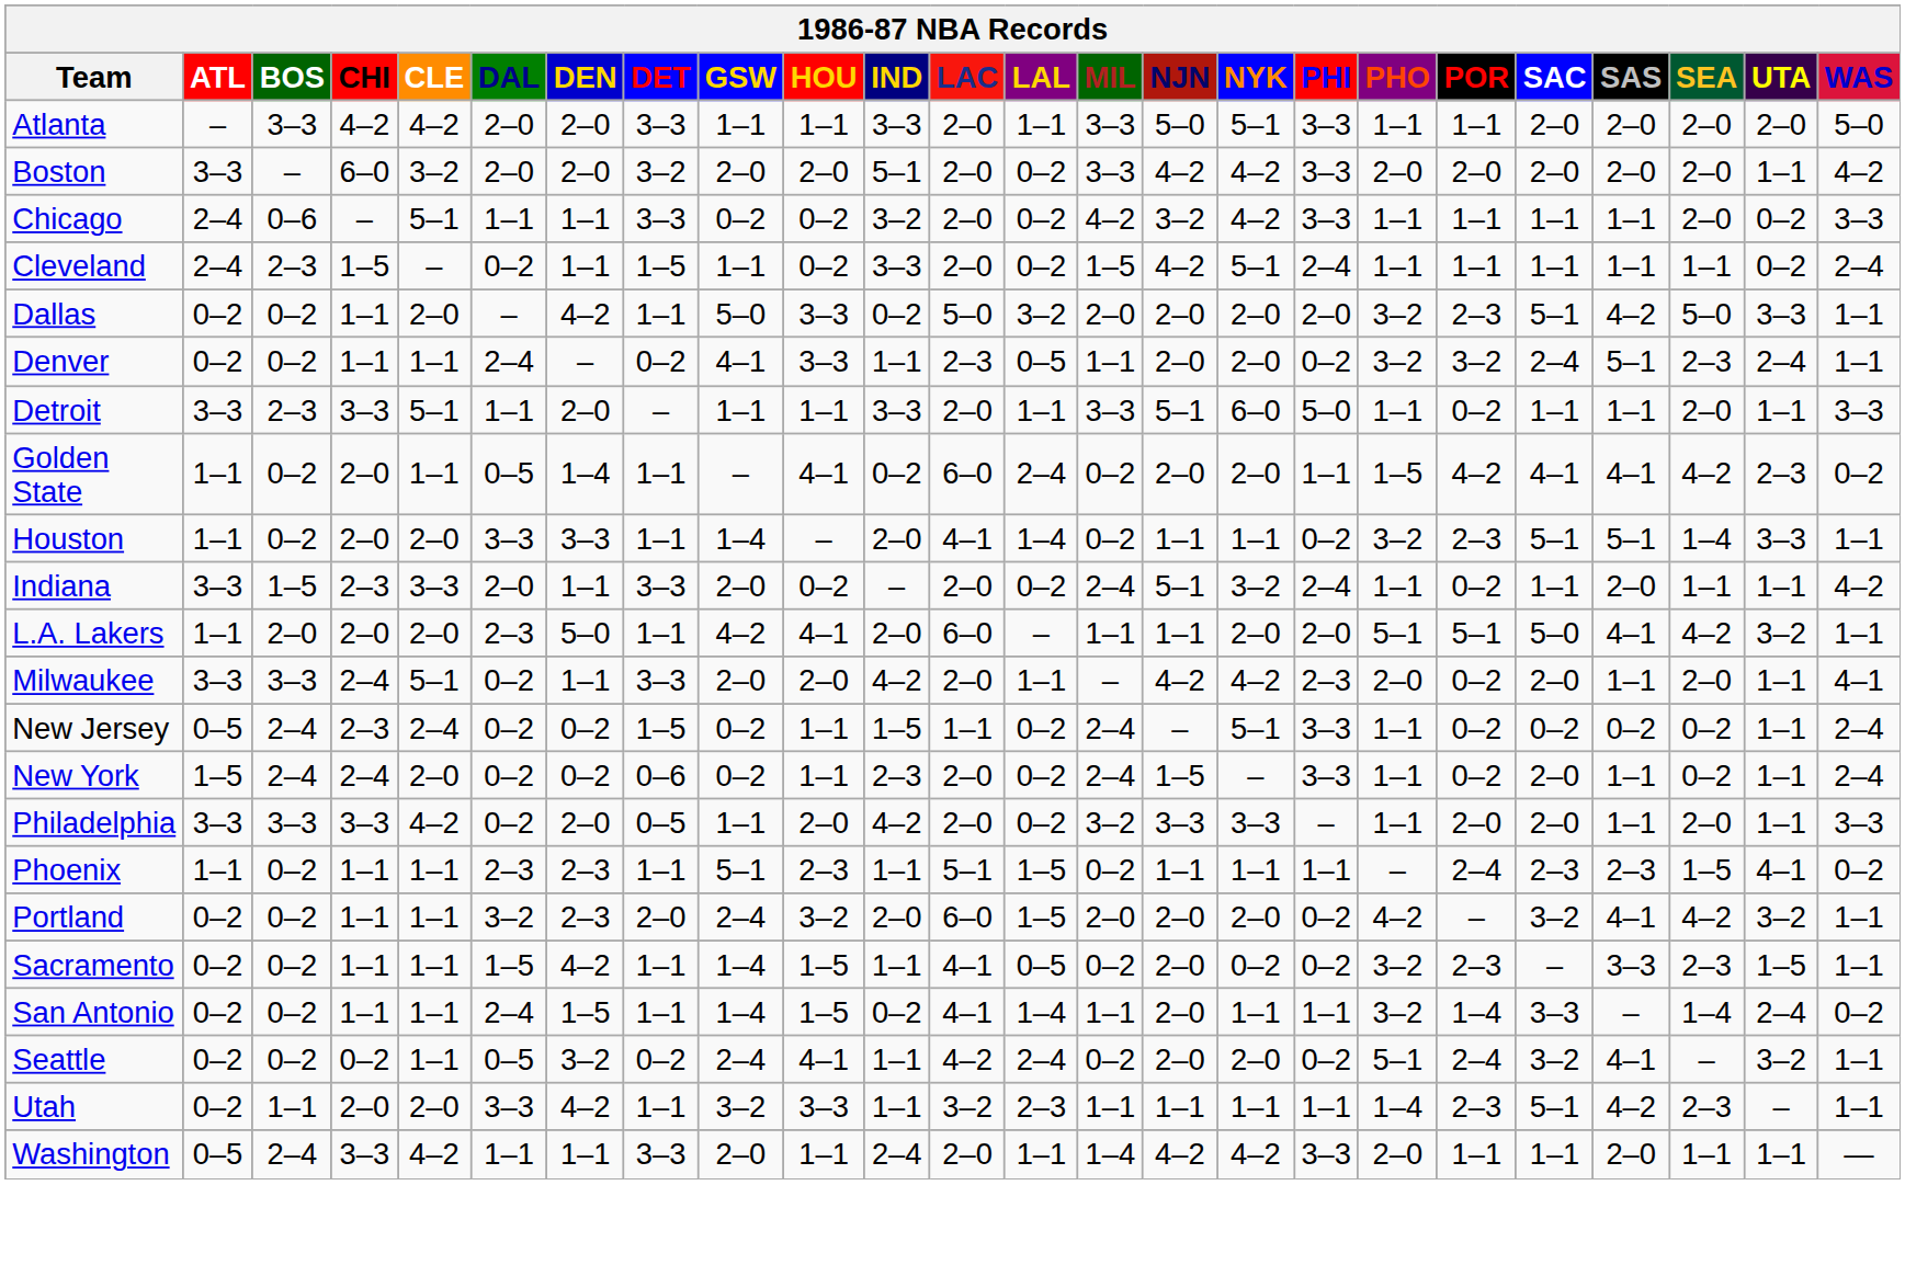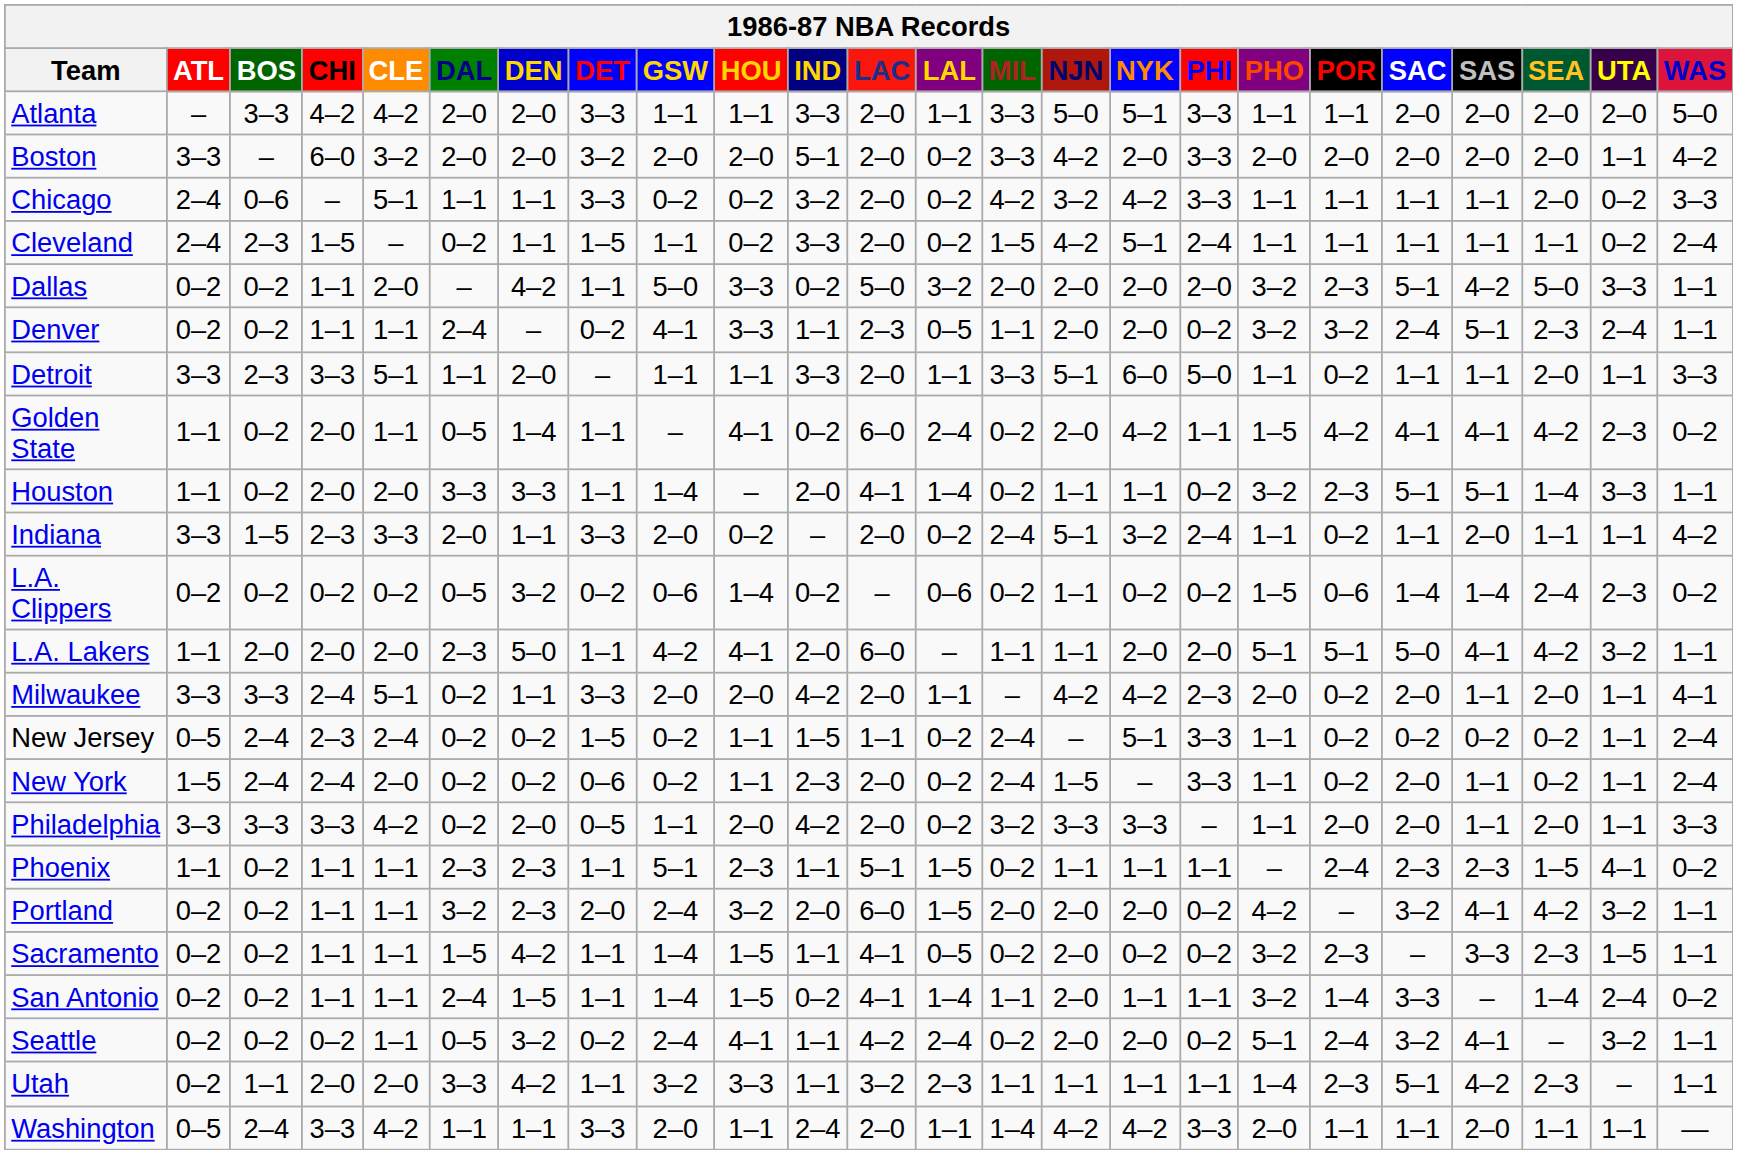Boston | NYK: 4–2 -> 2–0
Golden State | NYK: 2–0 -> 4–2
+ row: L.A. Clippers | 0–2 | 0–2 | 0–2 | 0–2 | 0–5 | 3–2 | 0–2 | 0–6 | 1–4 | 0–2 | – | 0–6 | 0–2 | 1–1 | 0–2 | 0–2 | 1–5 | 0–6 | 1–4 | 1–4 | 2–4 | 2–3 | 0–2
